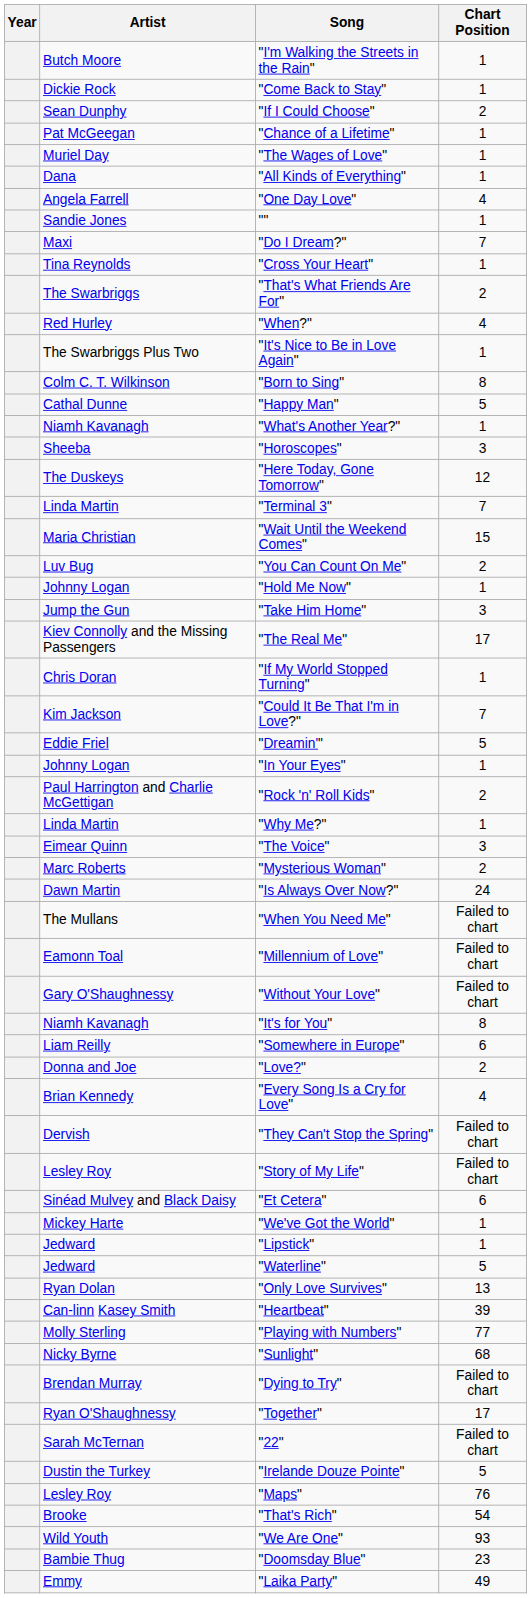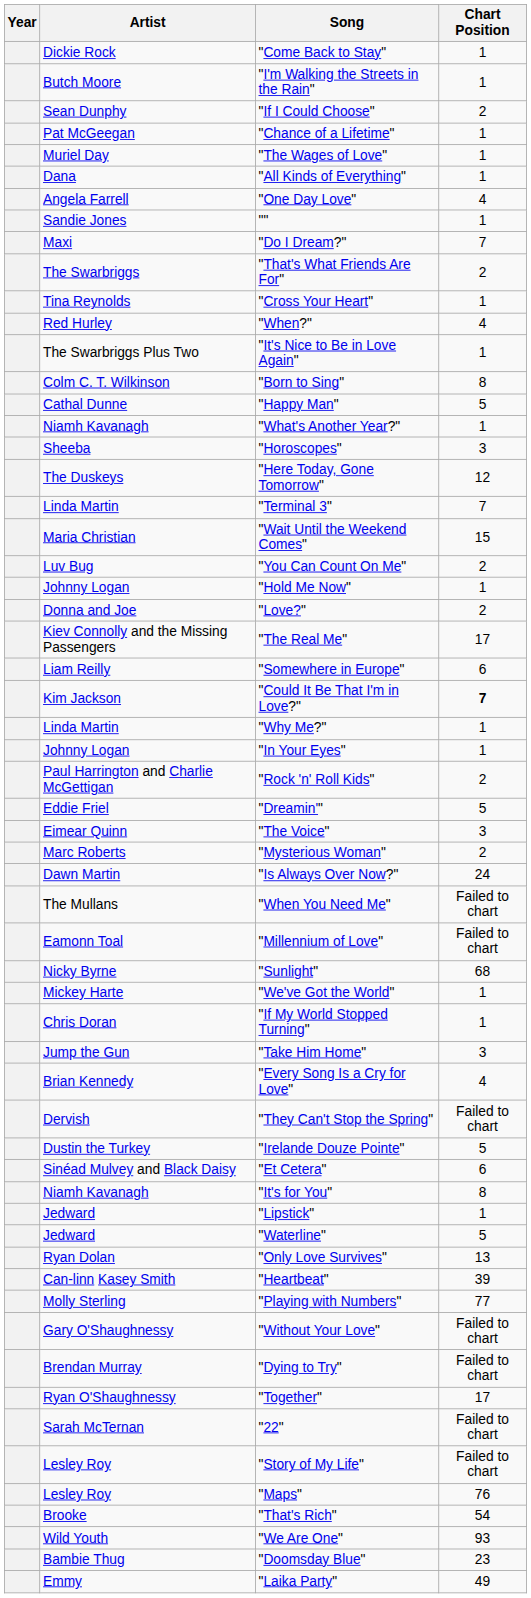rows swapped: "I'm Walking the Streets in the Rain" <-> "Come Back to Stay"
rows swapped: "Cross Your Heart" <-> "That's What Friends Are For"
rows swapped: "Take Him Home" <-> "Love?"
rows swapped: "Somewhere in Europe" <-> "If My World Stopped Turning"
"Could It Be That I'm in Love?" | Chart Position: normal -> bold
rows swapped: "Why Me?" <-> "Dreamin'"
rows swapped: "Without Your Love" <-> "Sunlight"
rows swapped: "We've Got the World" <-> "It's for You"
rows swapped: "Irelande Douze Pointe" <-> "Story of My Life"
